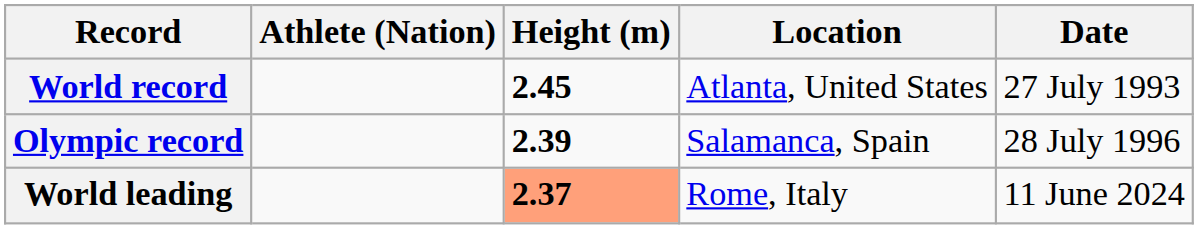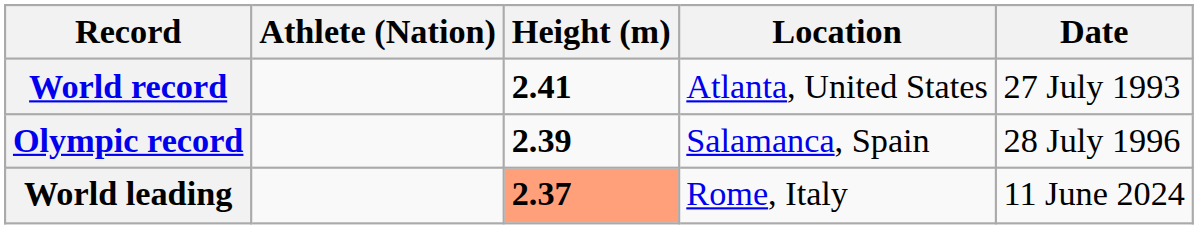World record | Height (m): 2.45 -> 2.41
